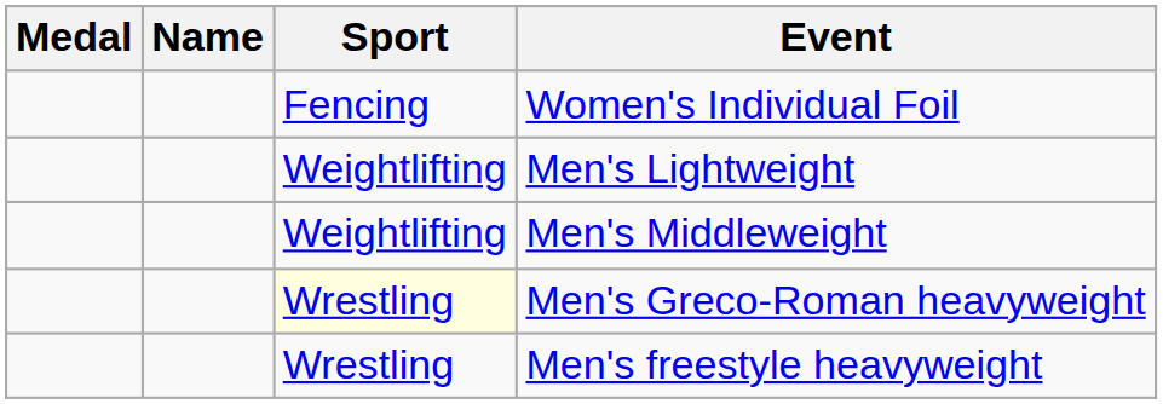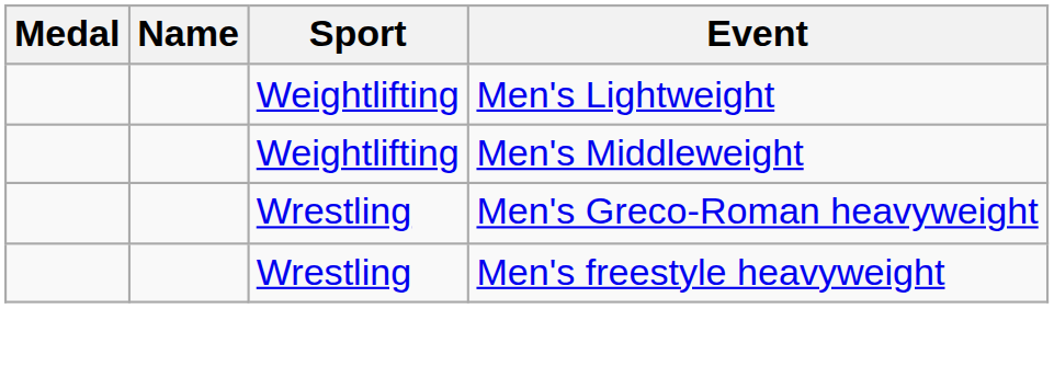- row: Fencing | Women's Individual Foil
Men's Greco-Roman heavyweight | Sport: lightyellow background -> no background
